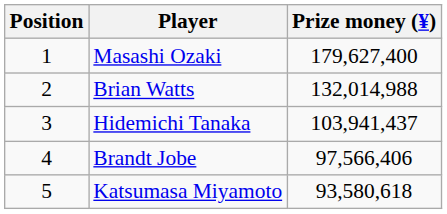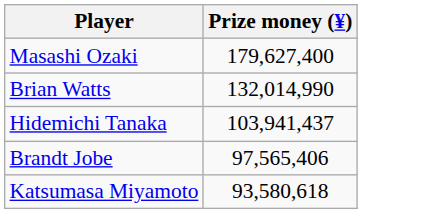- column: Position | 1 | 2 | 3 | 4 | 5
Brian Watts | Prize money (¥): 132,014,988 -> 132,014,990
Brandt Jobe | Prize money (¥): 97,566,406 -> 97,565,406
